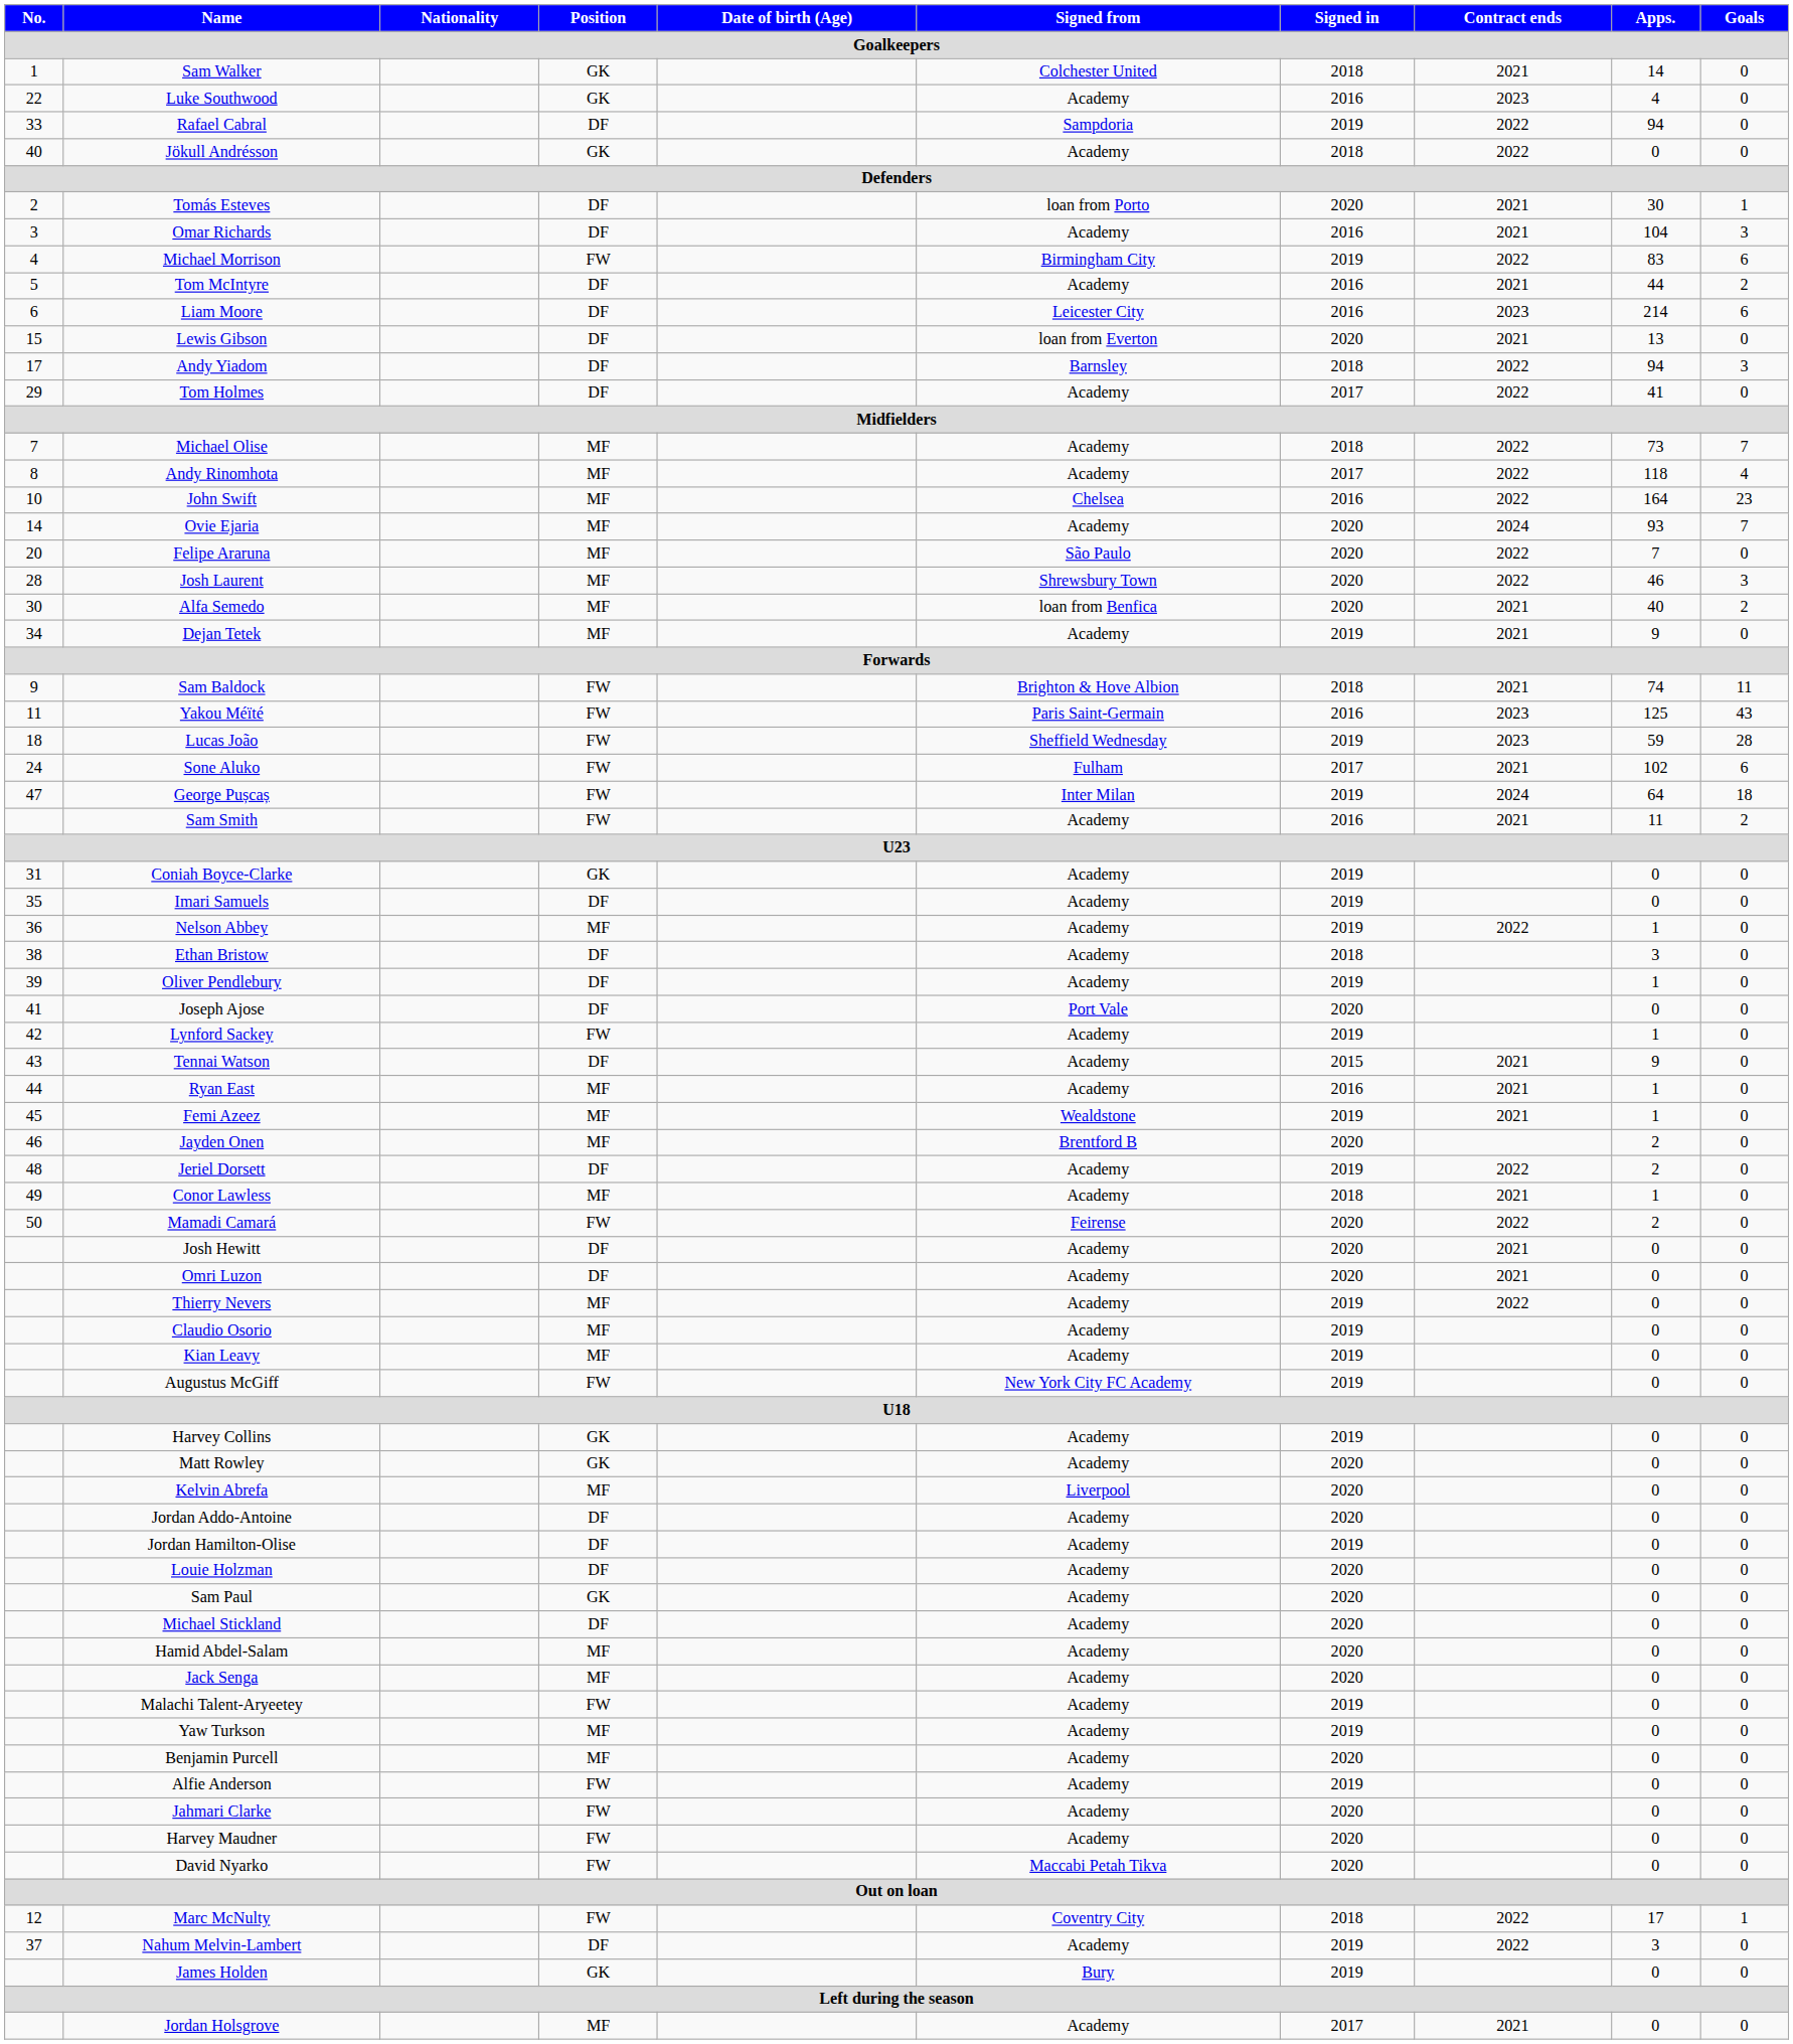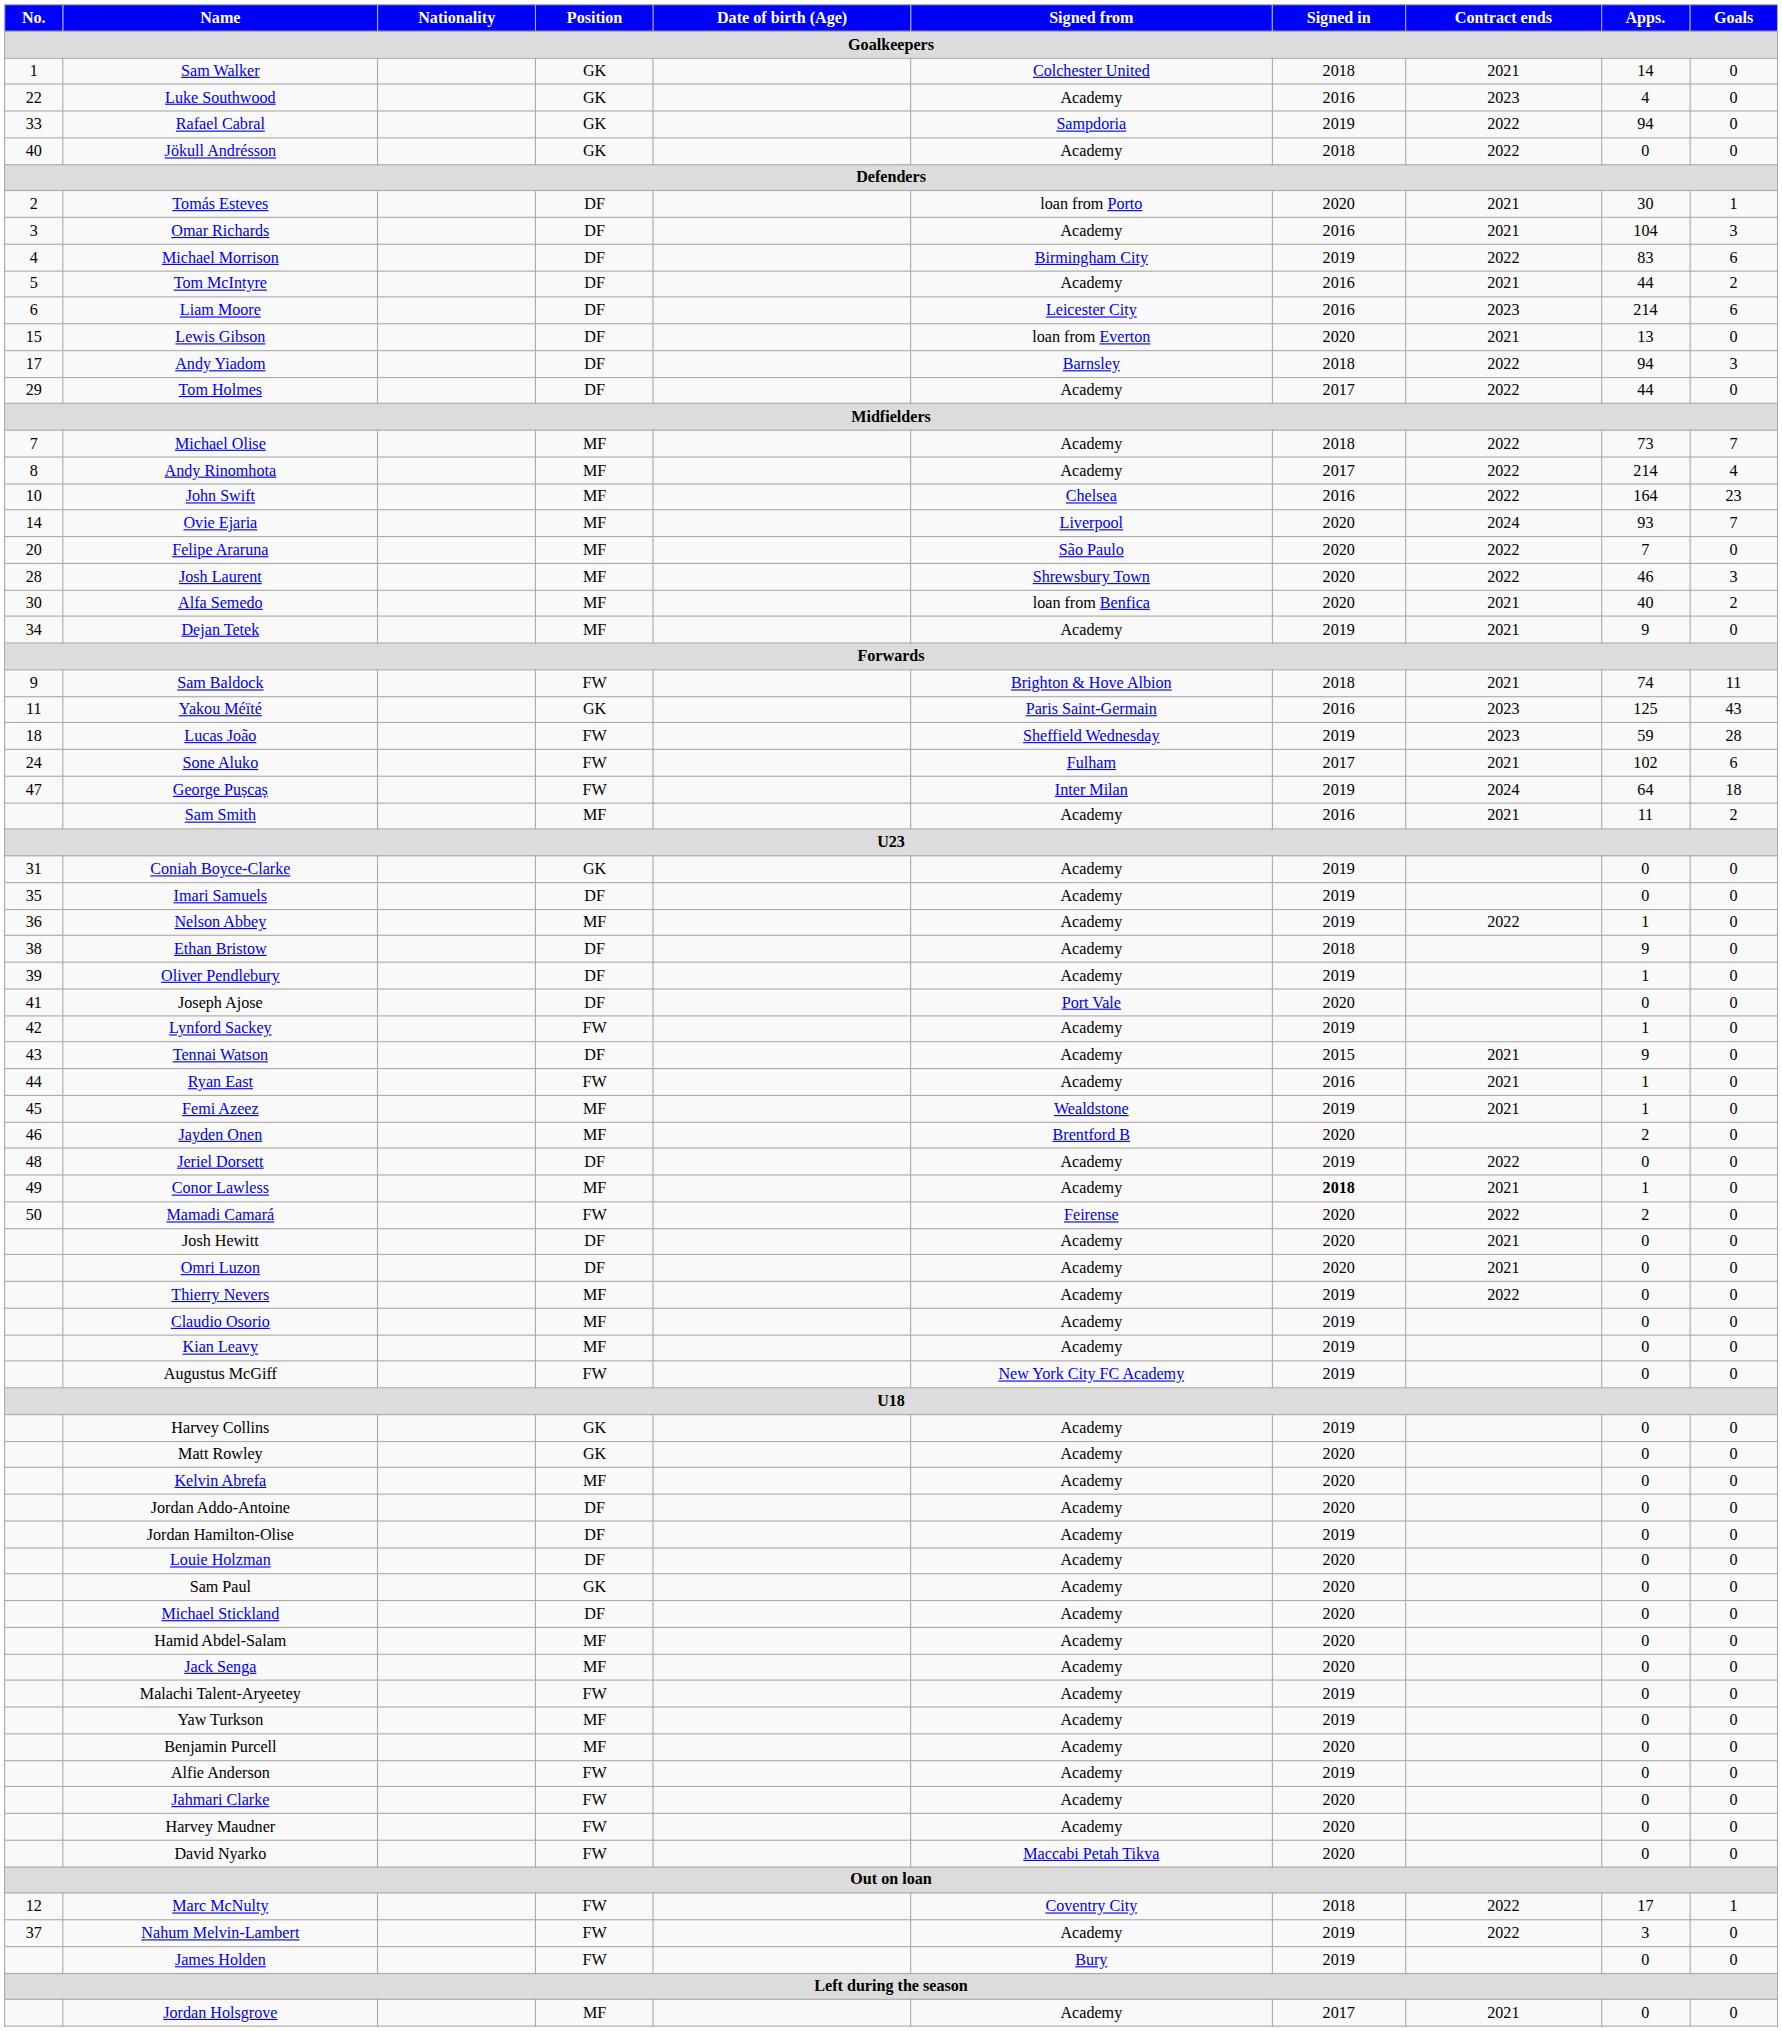Rafael Cabral | Position: DF -> GK
Michael Morrison | Position: FW -> DF
Tom Holmes | Apps.: 41 -> 44
Andy Rinomhota | Apps.: 118 -> 214
Ovie Ejaria | Signed from: Academy -> Liverpool
Yakou Méïté | Position: FW -> GK
Sam Smith | Position: FW -> MF
Ethan Bristow | Apps.: 3 -> 9
Ryan East | Position: MF -> FW
Jeriel Dorsett | Apps.: 2 -> 0
Conor Lawless | Signed in: normal -> bold
Kelvin Abrefa | Signed from: Liverpool -> Academy
Nahum Melvin-Lambert | Position: DF -> FW
James Holden | Position: GK -> FW
